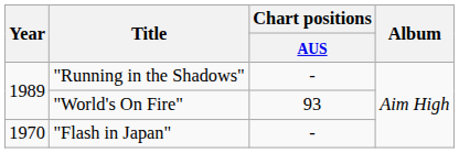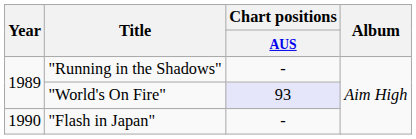"World's On Fire" | Chart positions / AUS: no background -> lavender background
"Flash in Japan" | Year: 1970 -> 1990
